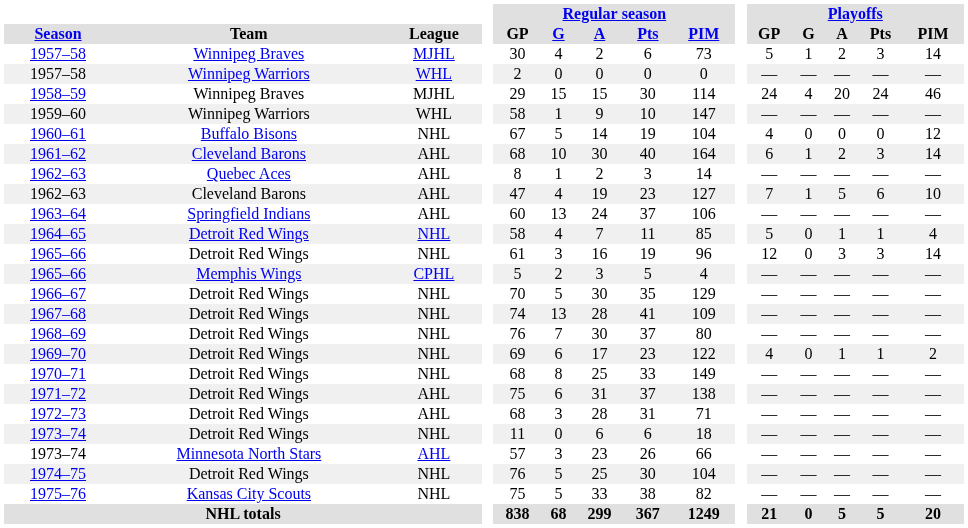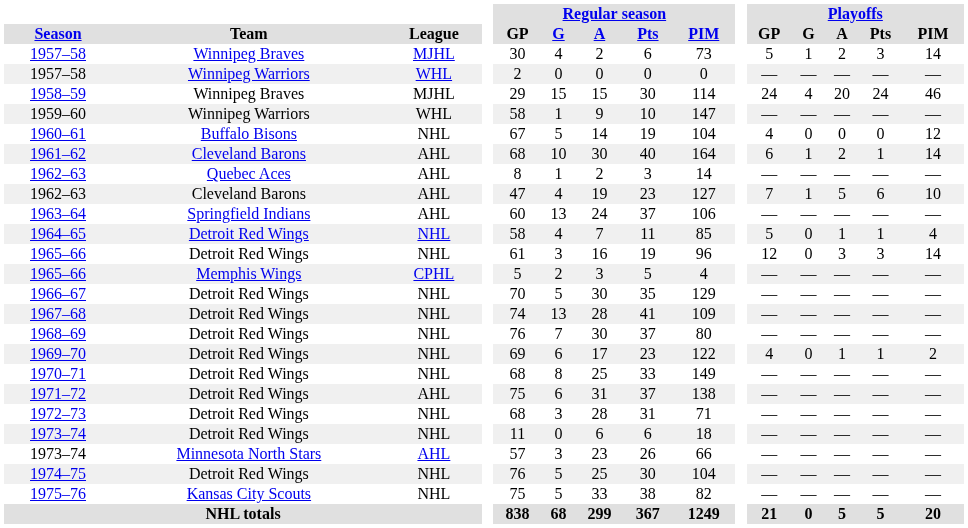1961–62 | Playoffs / Pts: 3 -> 1
1972–73 | League: AHL -> NHL
